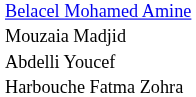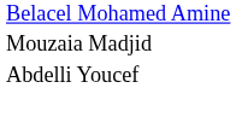- row: Harbouche Fatma Zohra
